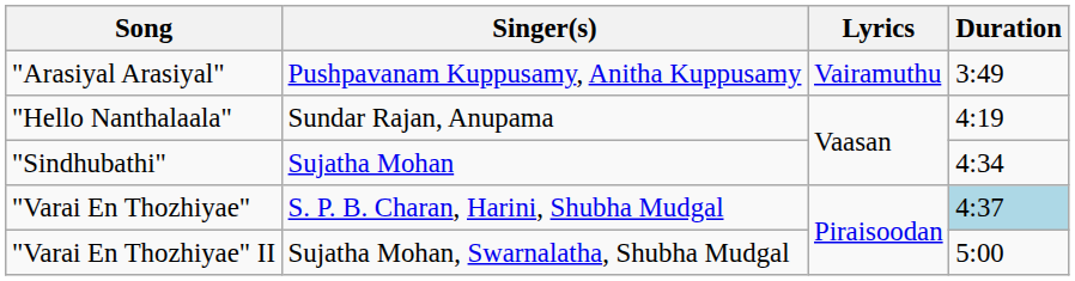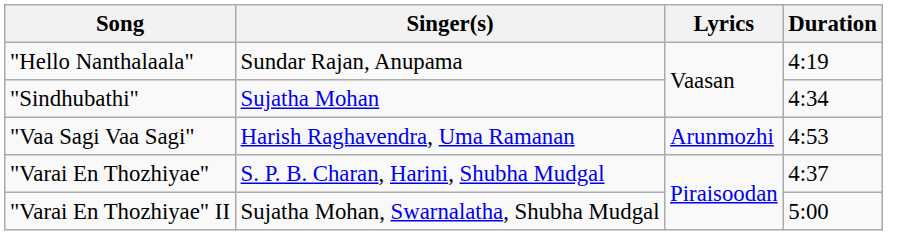- row: "Arasiyal Arasiyal" | Pushpavanam Kuppusamy, Anitha Kuppusamy | Vairamuthu | 3:49
+ row: "Vaa Sagi Vaa Sagi" | Harish Raghavendra, Uma Ramanan | Arunmozhi | 4:53
"Varai En Thozhiyae" | Duration: lightblue background -> no background
